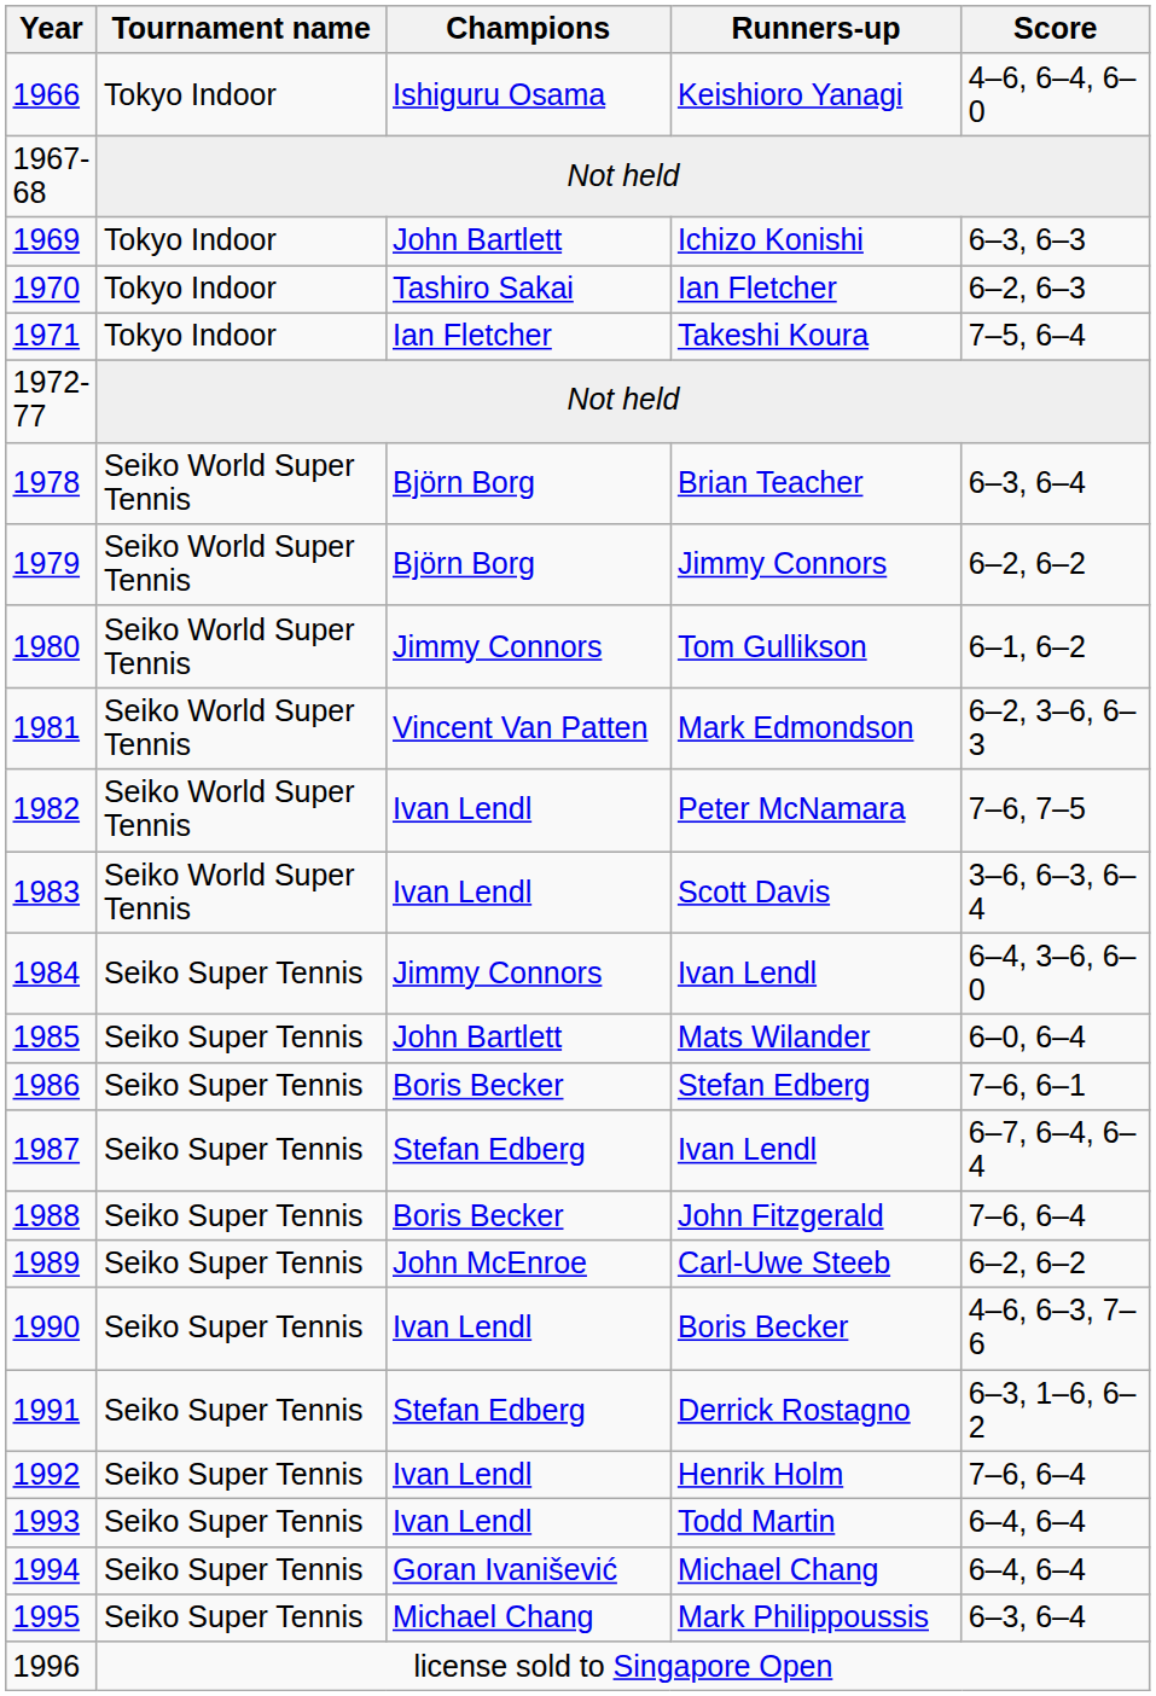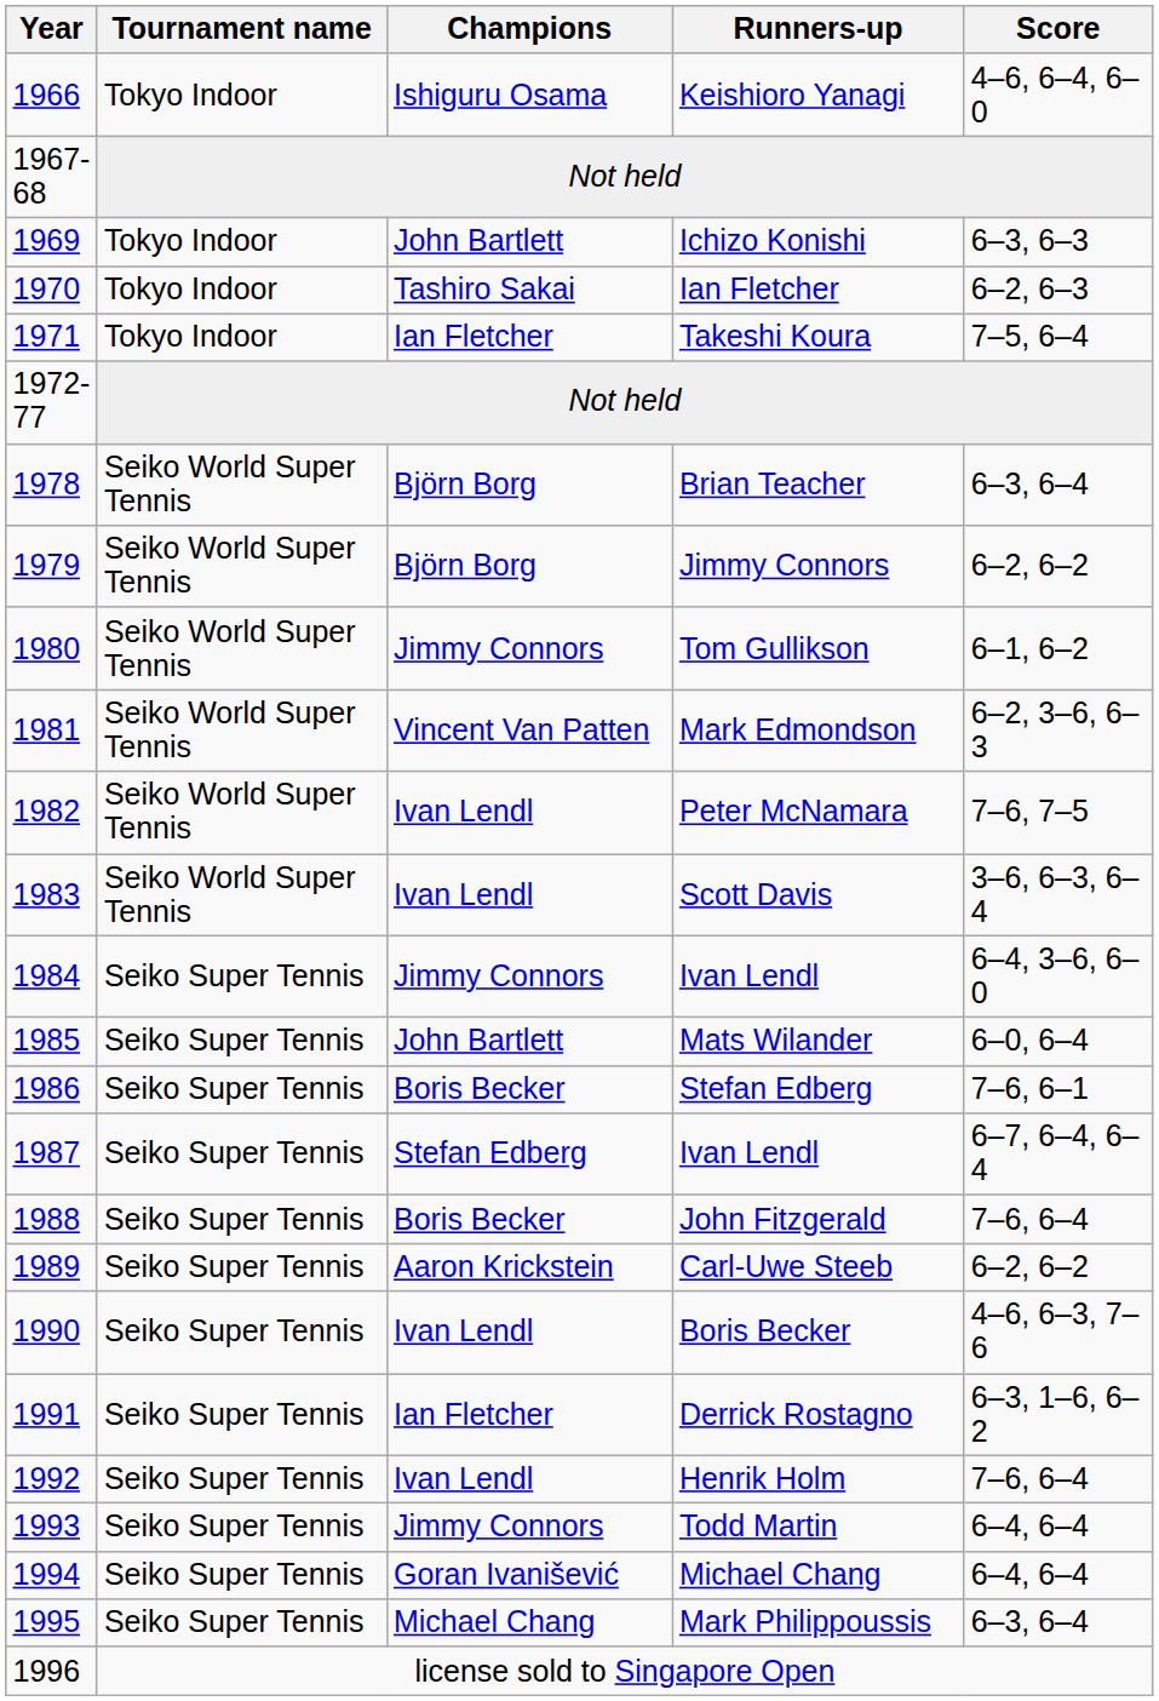Carl-Uwe Steeb | Champions: John McEnroe -> Aaron Krickstein
Derrick Rostagno | Champions: Stefan Edberg -> Ian Fletcher
Todd Martin | Champions: Ivan Lendl -> Jimmy Connors
